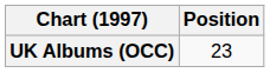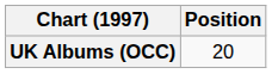UK Albums (OCC) | Position: 23 -> 20
